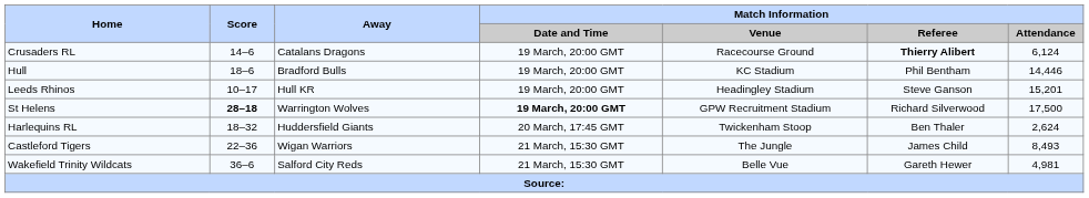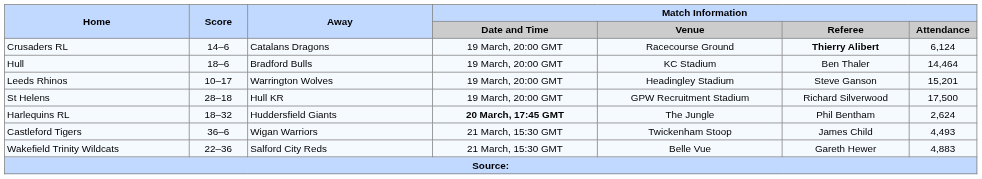Hull | Match Information / Referee: Phil Bentham -> Ben Thaler
Hull | Match Information / Attendance: 14,446 -> 14,464
Leeds Rhinos | Away: Hull KR -> Warrington Wolves
St Helens | Score: bold -> normal
St Helens | Away: Warrington Wolves -> Hull KR
St Helens | Match Information / Date and Time: bold -> normal
Harlequins RL | Match Information / Date and Time: normal -> bold
Harlequins RL | Match Information / Venue: Twickenham Stoop -> The Jungle
Harlequins RL | Match Information / Referee: Ben Thaler -> Phil Bentham
Castleford Tigers | Score: 22–36 -> 36–6
Castleford Tigers | Match Information / Venue: The Jungle -> Twickenham Stoop
Castleford Tigers | Match Information / Attendance: 8,493 -> 4,493
Wakefield Trinity Wildcats | Score: 36–6 -> 22–36
Wakefield Trinity Wildcats | Match Information / Attendance: 4,981 -> 4,883
